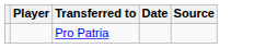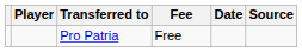+ column: Fee | Free
